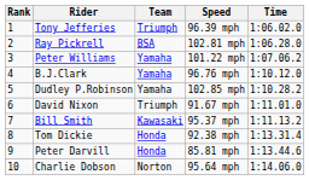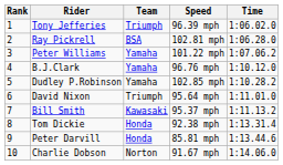David Nixon | Speed: 91.67 mph -> 95.64 mph
Charlie Dobson | Speed: 95.64 mph -> 91.67 mph
